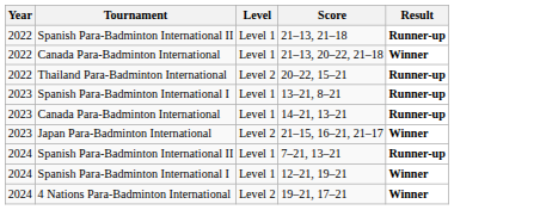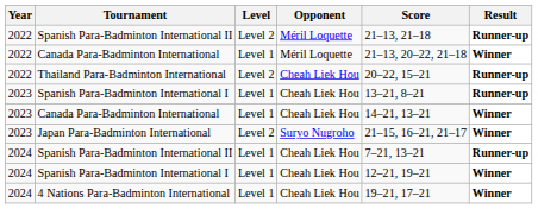+ column: Opponent | Méril Loquette | Méril Loquette | Cheah Liek Hou | Cheah Liek Hou | Cheah Liek Hou | Suryo Nugroho | Cheah Liek Hou | Cheah Liek Hou | Cheah Liek Hou
2022 / Spanish Para-Badminton International II | Level: Level 1 -> Level 2
2023 / Canada Para-Badminton International | Result: Runner-up -> Winner
4 Nations Para-Badminton International | Level: Level 2 -> Level 1
